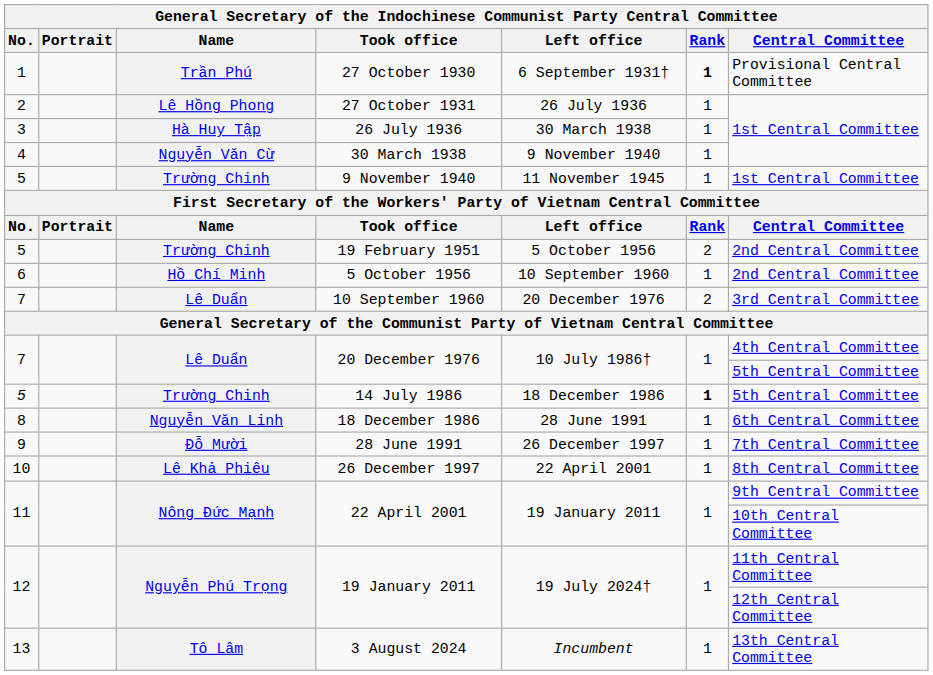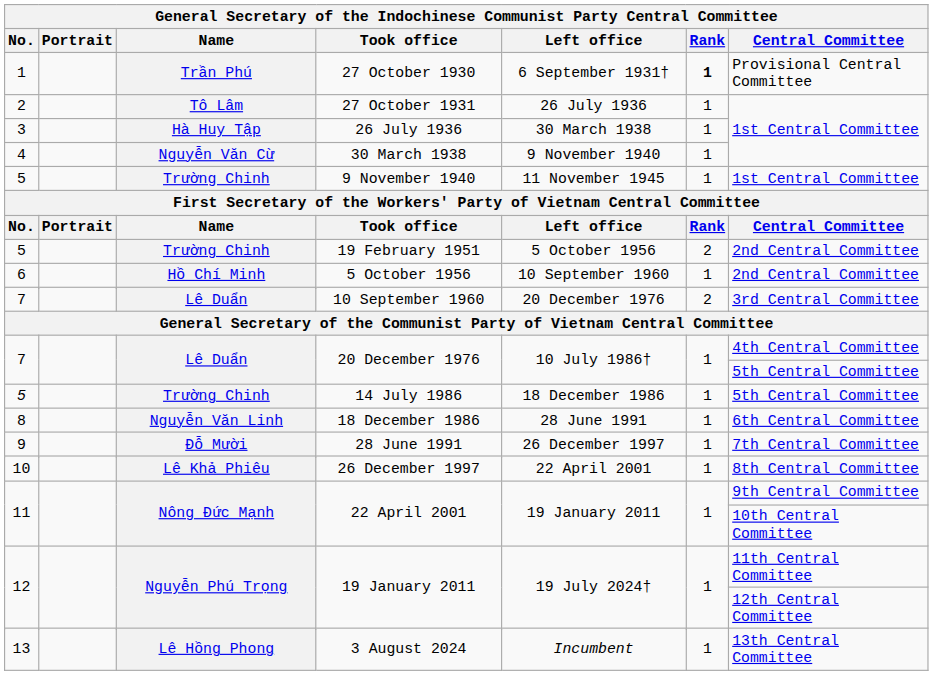27 October 1931 | Name: Lê Hồng Phong -> Tô Lâm
14 July 1986 | Rank: bold -> normal
3 August 2024 | Name: Tô Lâm -> Lê Hồng Phong
